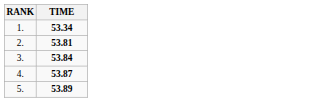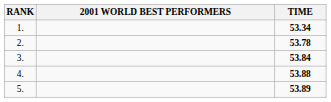+ column: 2001 WORLD BEST PERFORMERS
2. | TIME: 53.81 -> 53.78
4. | TIME: 53.87 -> 53.88
